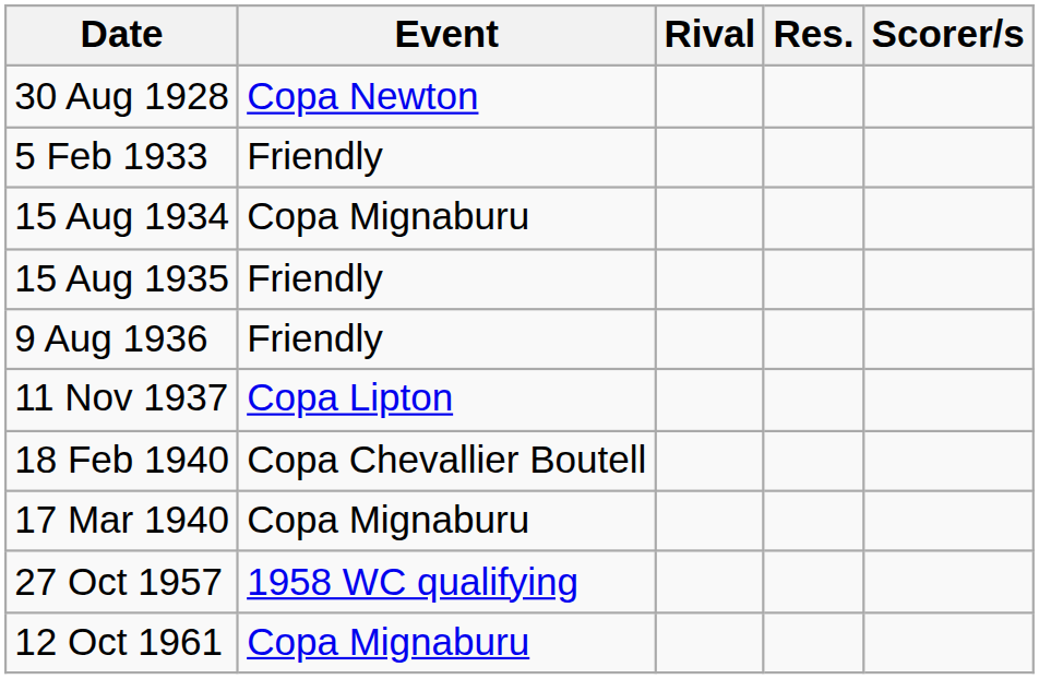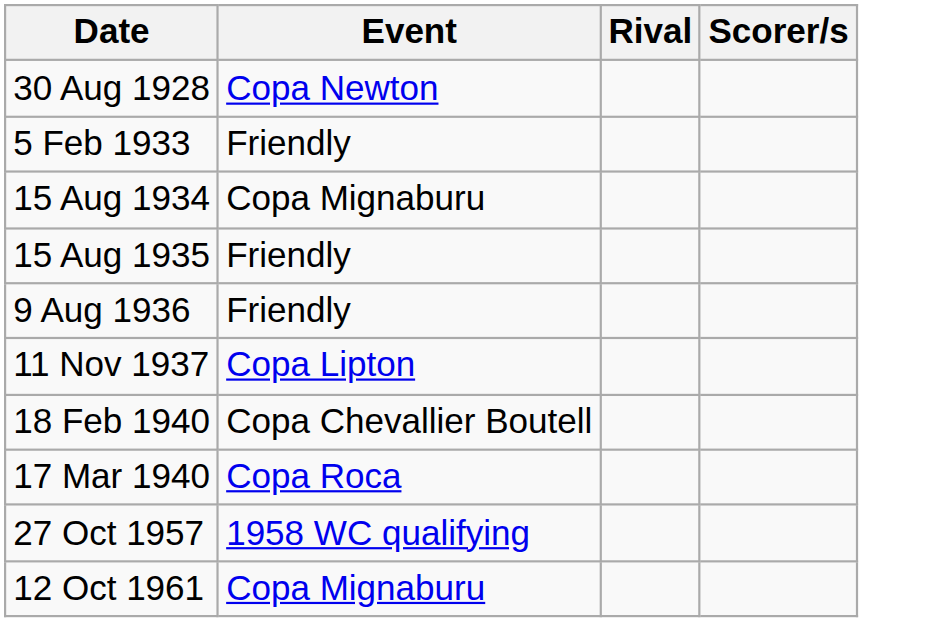- column: Res.
17 Mar 1940 | Event: Copa Mignaburu -> Copa Roca
